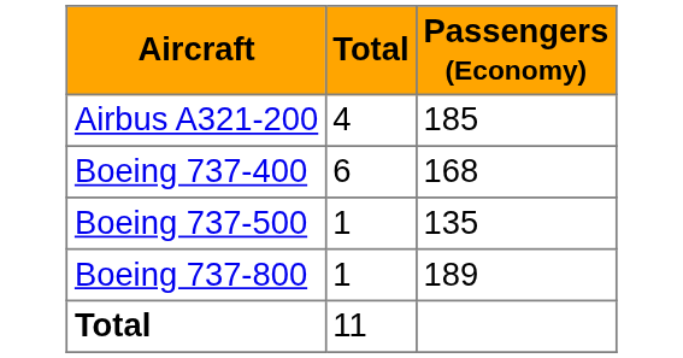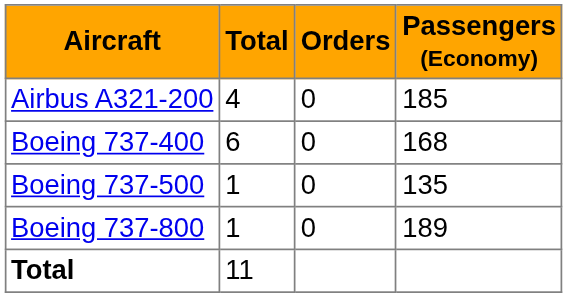+ column: Orders | 0 | 0 | 0 | 0
